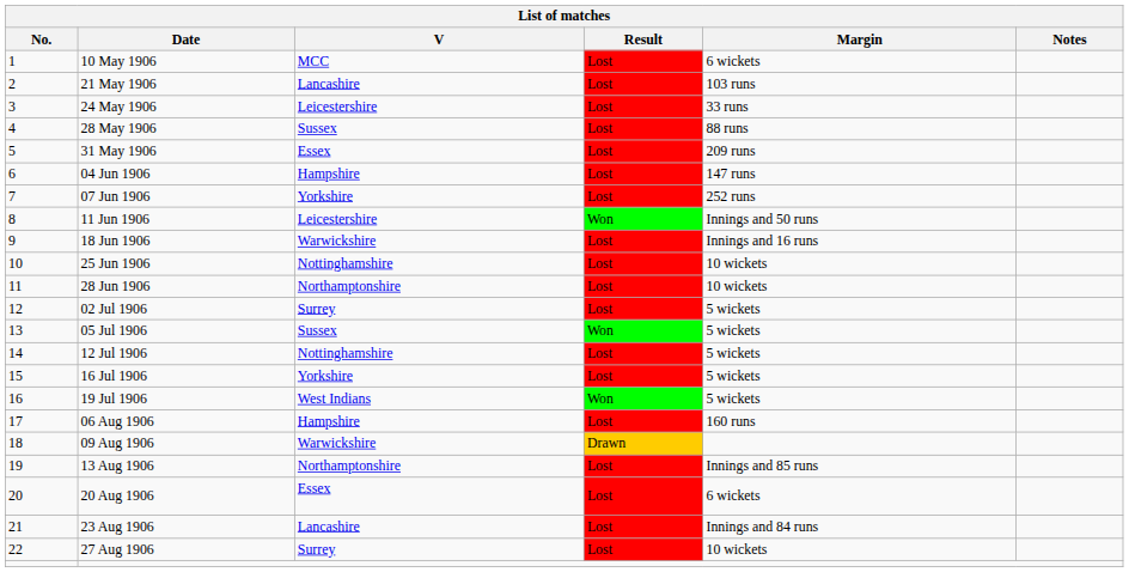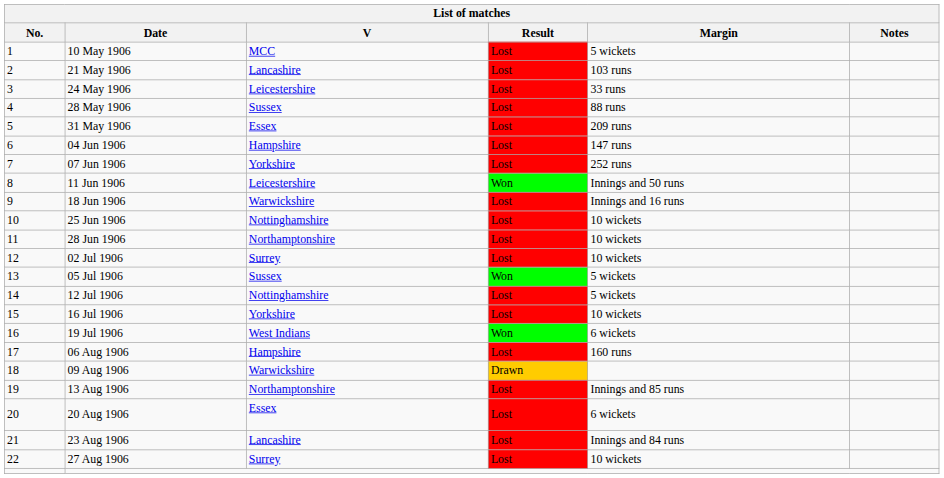10 May 1906 | Margin: 6 wickets -> 5 wickets
02 Jul 1906 | Margin: 5 wickets -> 10 wickets
16 Jul 1906 | Margin: 5 wickets -> 10 wickets
19 Jul 1906 | Margin: 5 wickets -> 6 wickets
